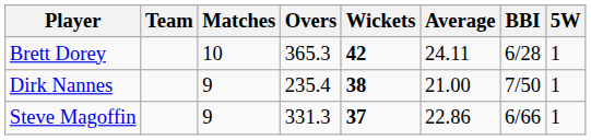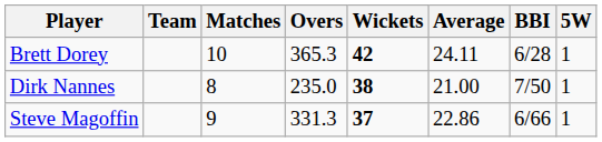Dirk Nannes | Matches: 9 -> 8
Dirk Nannes | Overs: 235.4 -> 235.0
